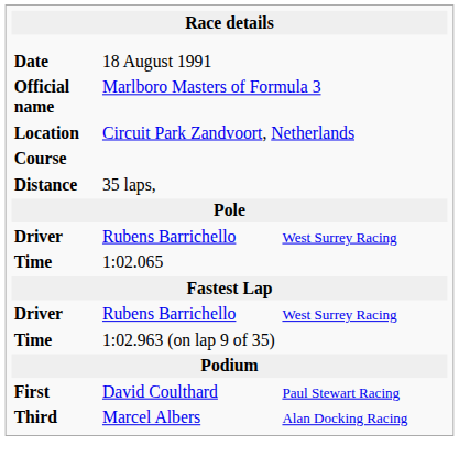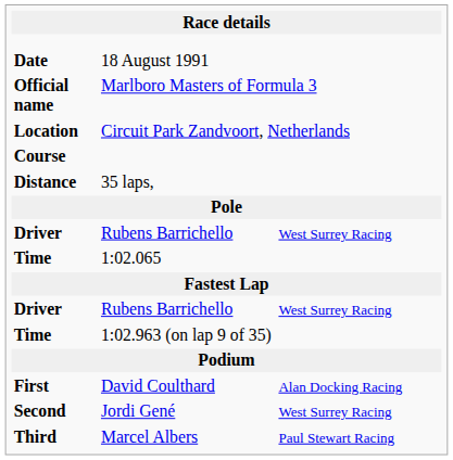First | column 3: Paul Stewart Racing -> Alan Docking Racing
+ row: Second | Jordi Gené | West Surrey Racing
Third | column 3: Alan Docking Racing -> Paul Stewart Racing
